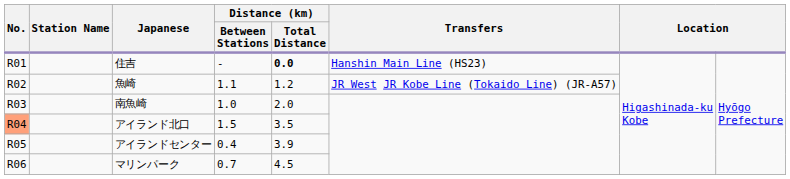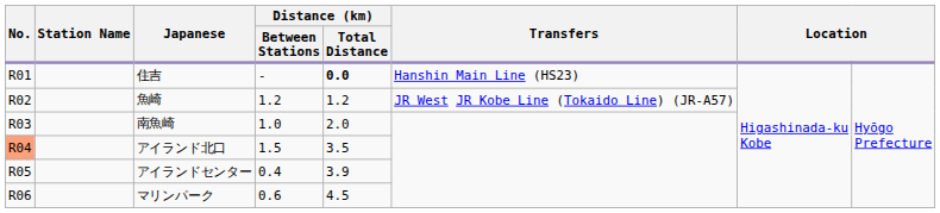魚崎 | Distance (km) / Between Stations: 1.1 -> 1.2
マリンパーク | Distance (km) / Between Stations: 0.7 -> 0.6
